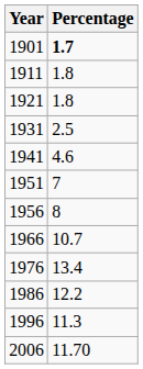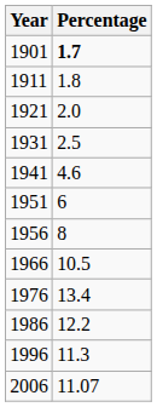1921 | Percentage: 1.8 -> 2.0
1951 | Percentage: 7 -> 6
1966 | Percentage: 10.7 -> 10.5
2006 | Percentage: 11.70 -> 11.07
